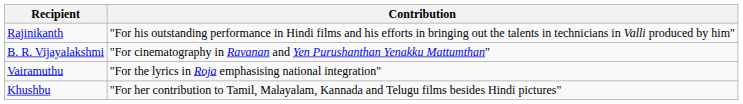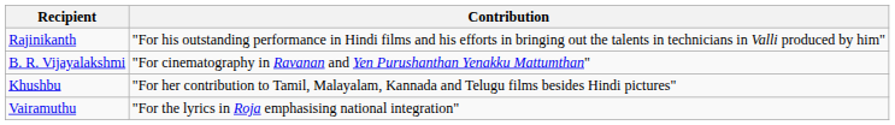rows swapped: Vairamuthu <-> Khushbu
